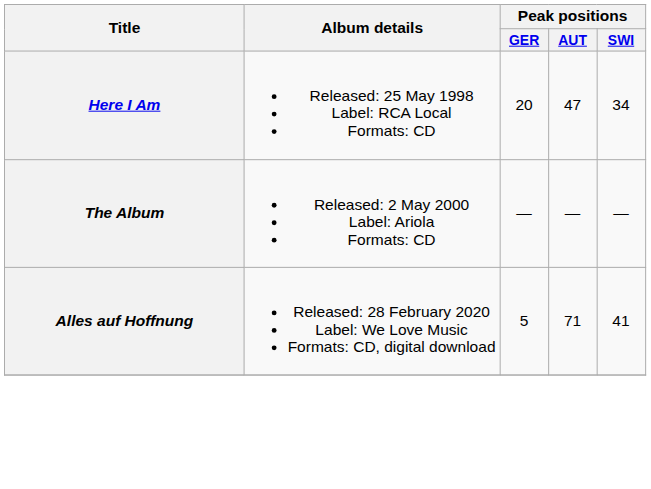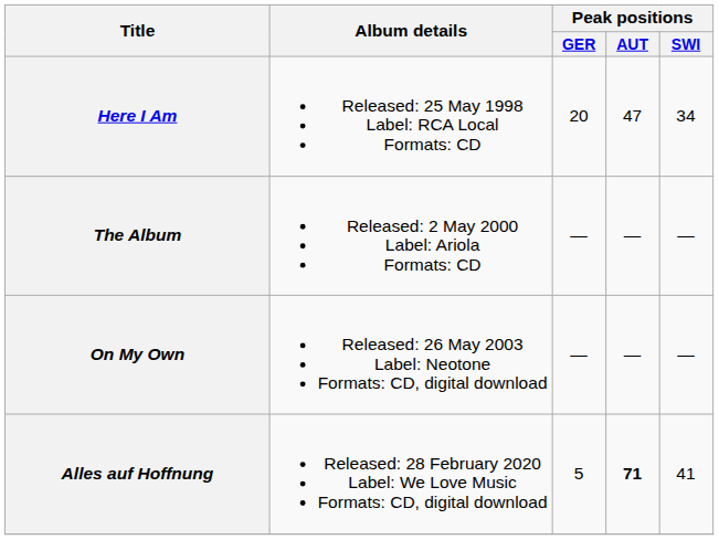+ row: On My Own | Released: 26 May 2003 Label: Neotone Formats: CD, digital download | — | — | —
Alles auf Hoffnung | Peak positions / AUT: normal -> bold
